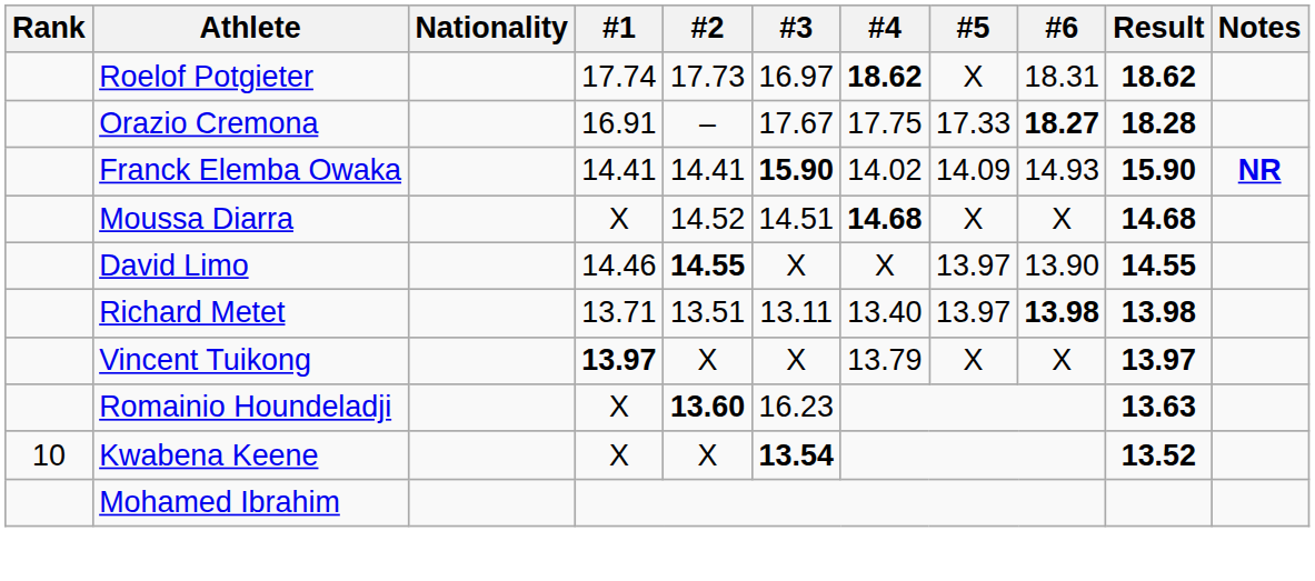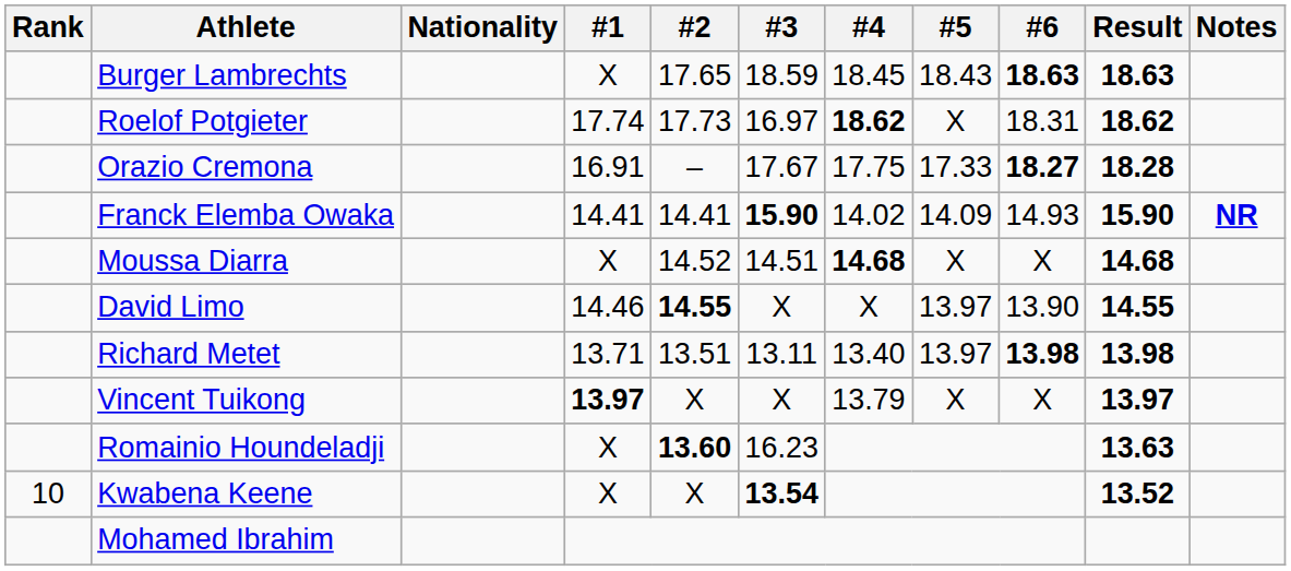+ row: Burger Lambrechts | X | 17.65 | 18.59 | 18.45 | 18.43 | 18.63 | 18.63
